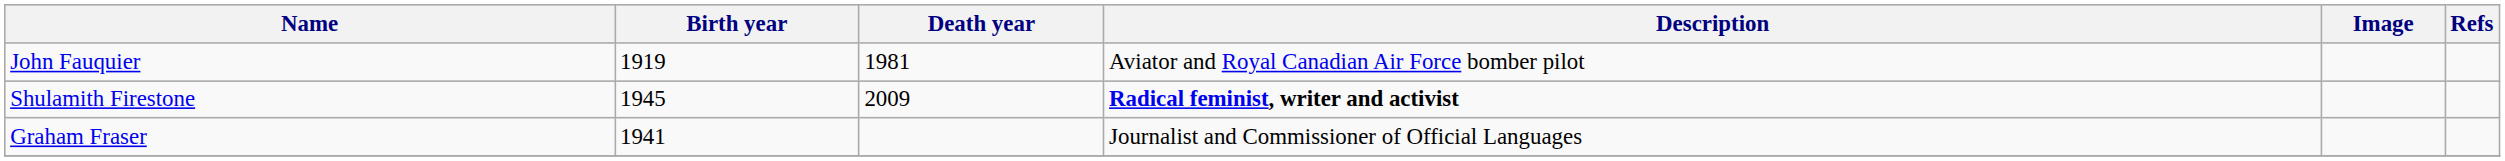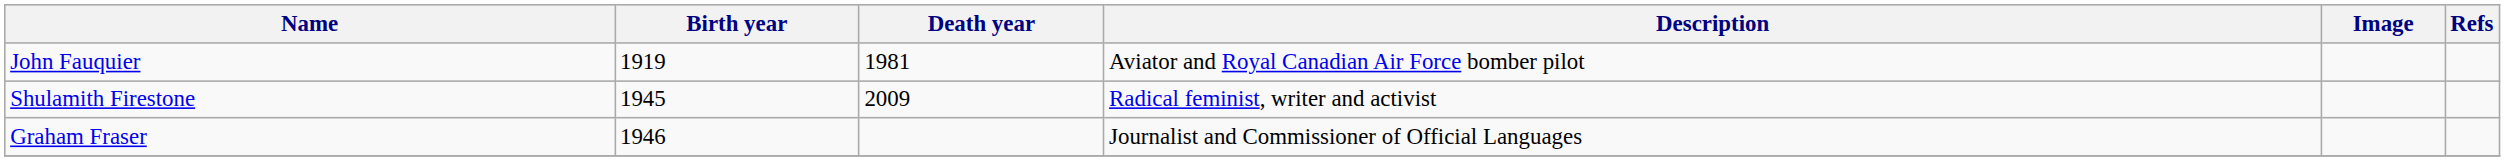Shulamith Firestone | Description: bold -> normal
Graham Fraser | Birth year: 1941 -> 1946
